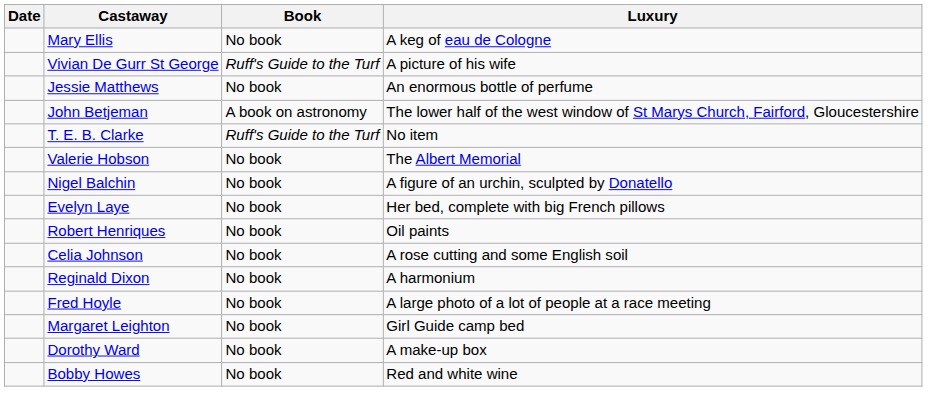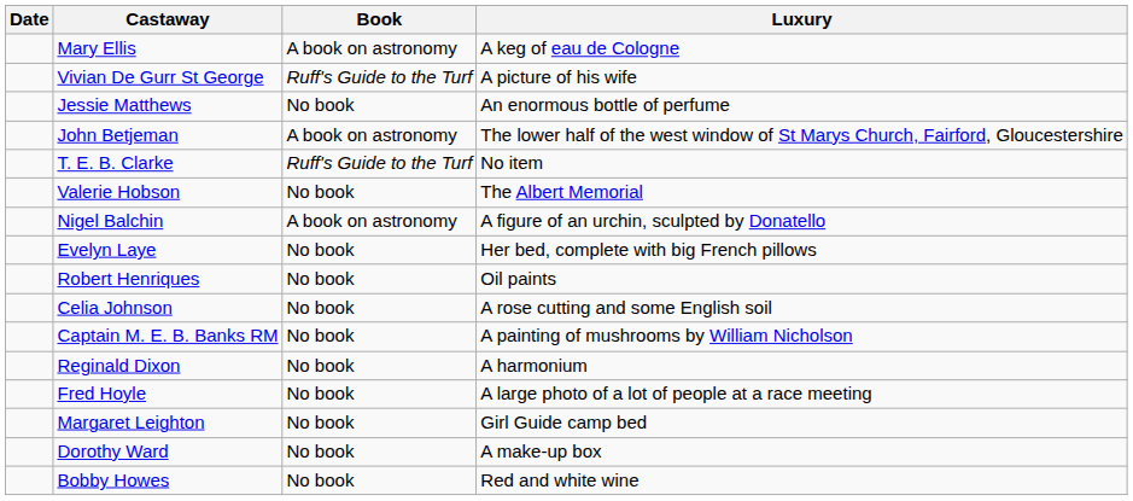Mary Ellis | Book: No book -> A book on astronomy
Nigel Balchin | Book: No book -> A book on astronomy
+ row: Captain M. E. B. Banks RM | No book | A painting of mushrooms by William Nicholson
